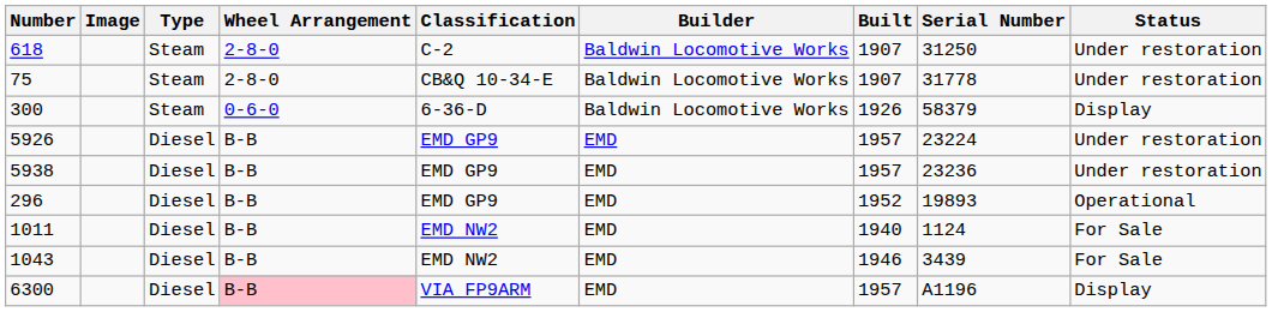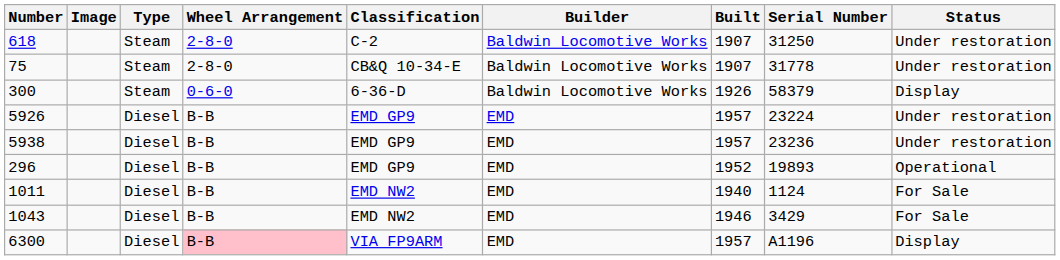1043 | Serial Number: 3439 -> 3429
